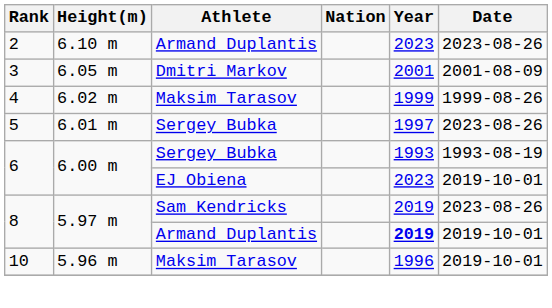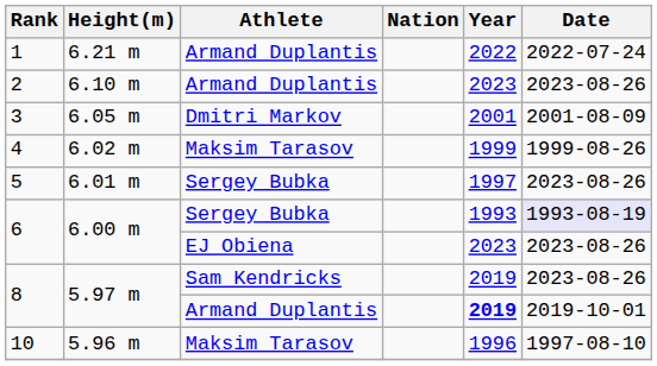+ row: 1 | 6.21 m | Armand Duplantis | 2022 | 2022-07-24
6 / Sergey Bubka | Date: no background -> lavender background
6 / EJ Obiena | Date: 2019-10-01 -> 2023-08-26
10 | Date: 2019-10-01 -> 1997-08-10
